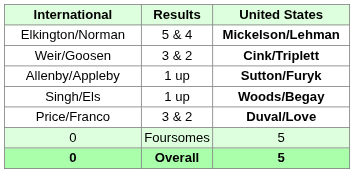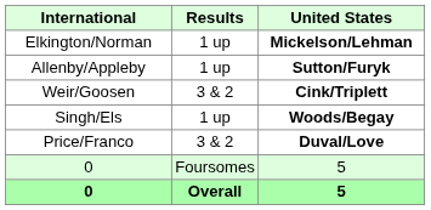Elkington/Norman | Results: 5 & 4 -> 1 up
rows swapped: Allenby/Appleby <-> Weir/Goosen
